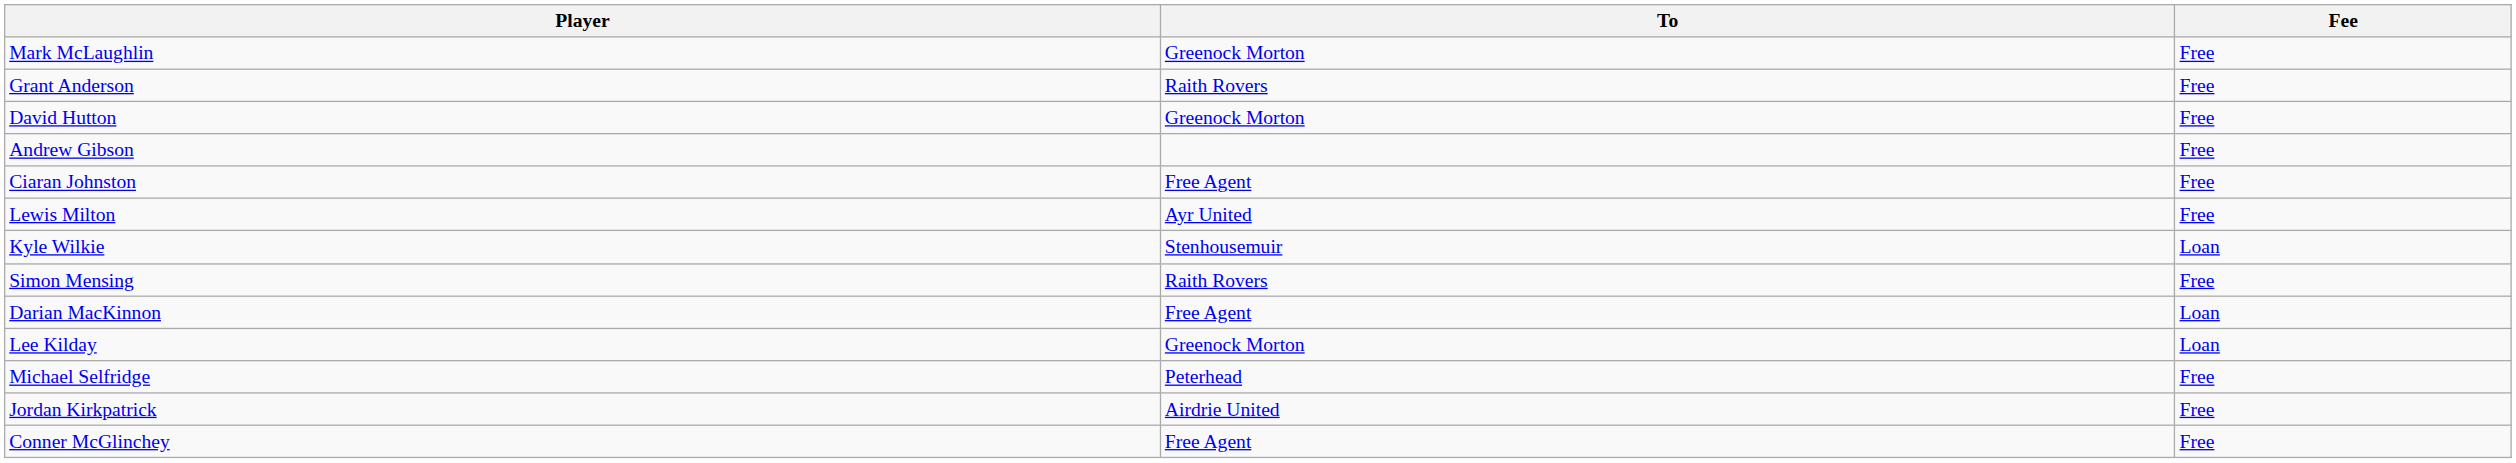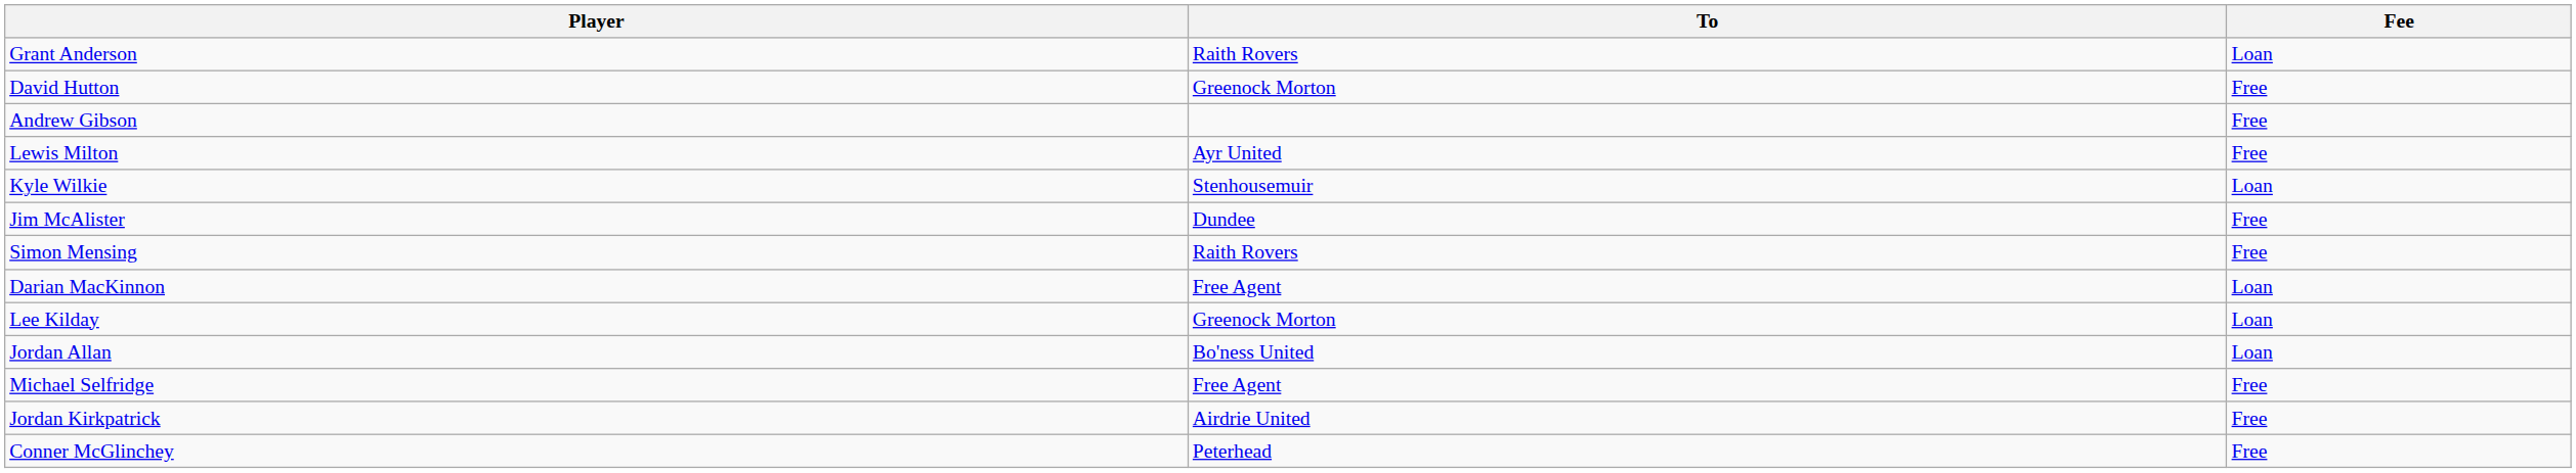- row: Mark McLaughlin | Greenock Morton | Free
Grant Anderson | Fee: Free -> Loan
- row: Ciaran Johnston | Free Agent | Free
+ row: Jim McAlister | Dundee | Free
+ row: Jordan Allan | Bo'ness United | Loan
Michael Selfridge | To: Peterhead -> Free Agent
Conner McGlinchey | To: Free Agent -> Peterhead
